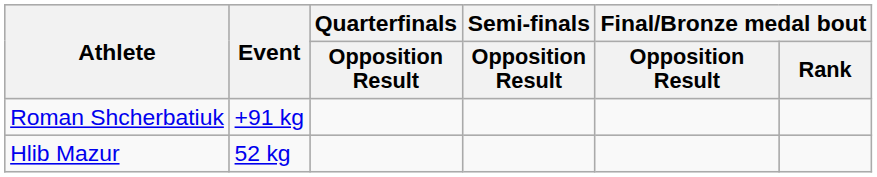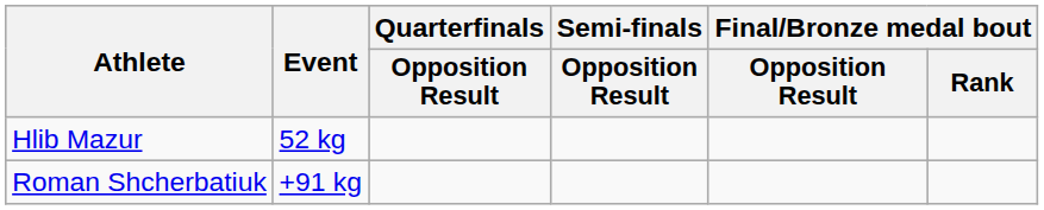rows swapped: Hlib Mazur <-> Roman Shcherbatiuk
